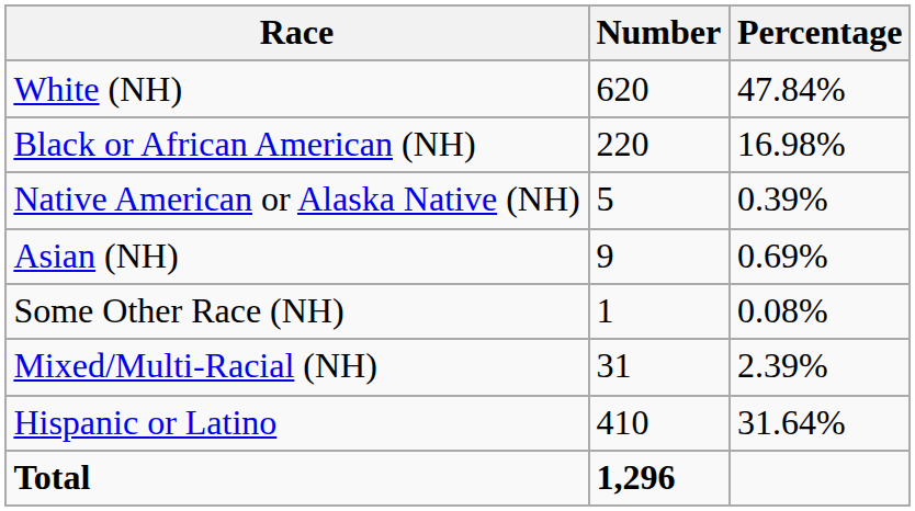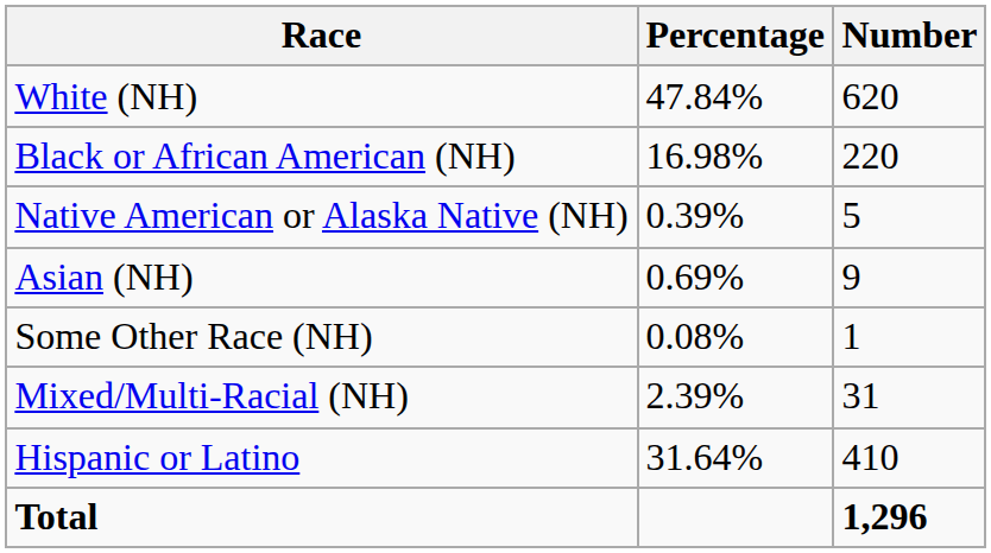columns swapped: Number <-> Percentage
